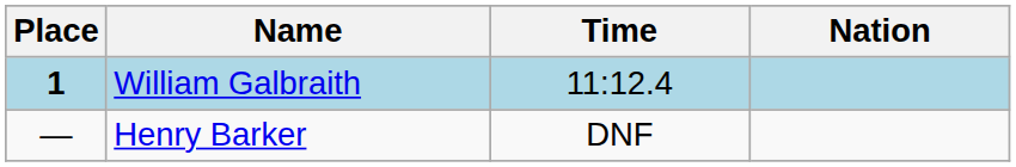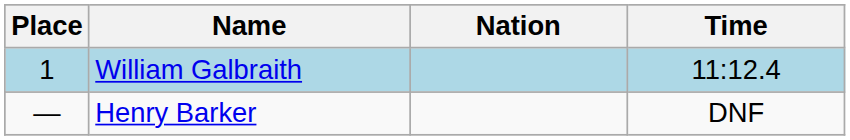columns swapped: Nation <-> Time
William Galbraith | Place: bold -> normal
